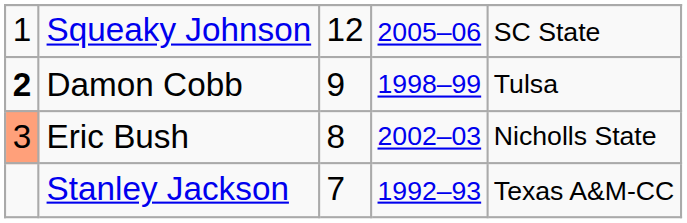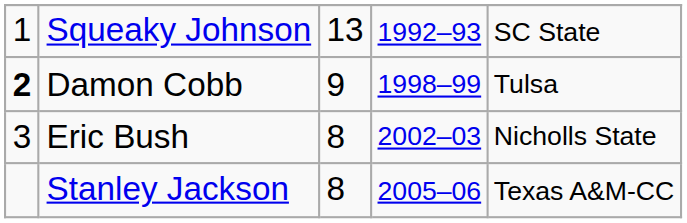Squeaky Johnson | column 3: 12 -> 13
Squeaky Johnson | column 4: 2005–06 -> 1992–93
Eric Bush | column 1: lightsalmon background -> no background
Stanley Jackson | column 3: 7 -> 8
Stanley Jackson | column 4: 1992–93 -> 2005–06
